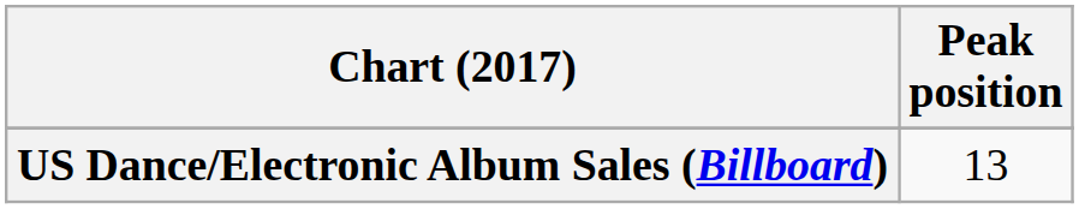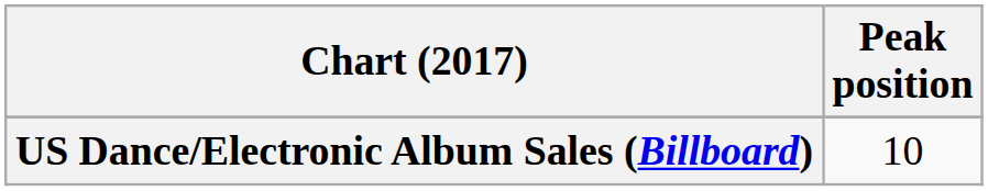US Dance/Electronic Album Sales (Billboard) | Peak position: 13 -> 10
